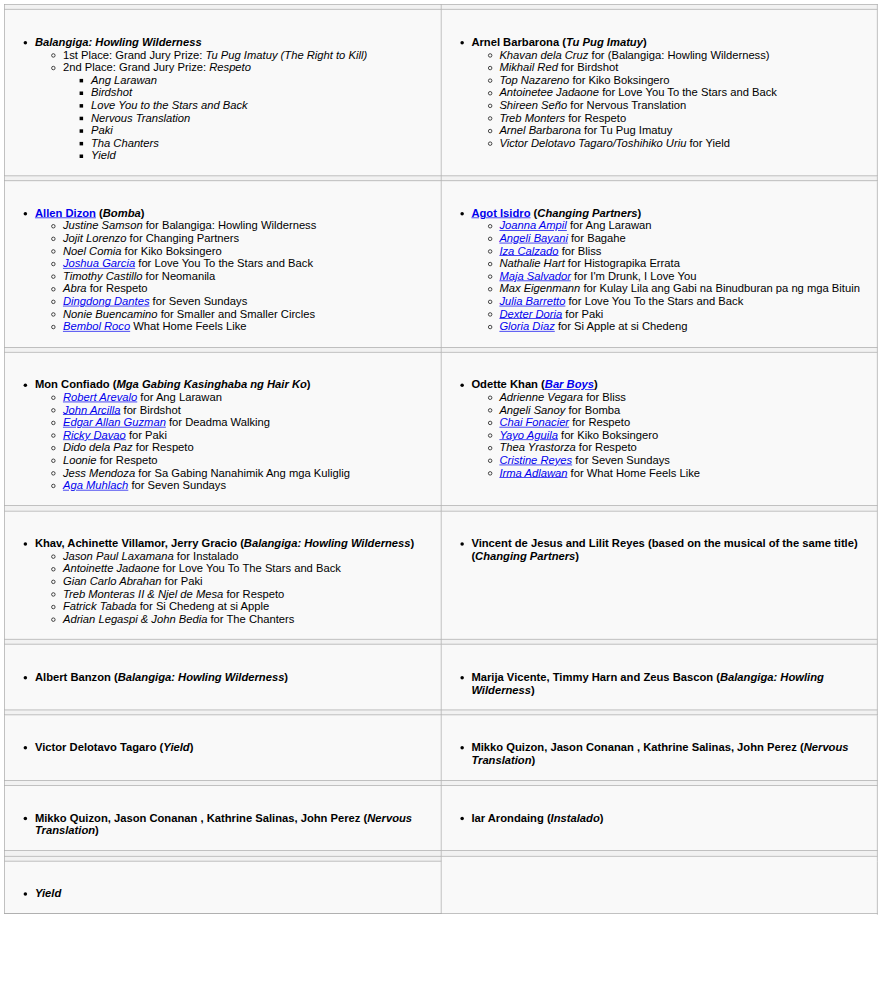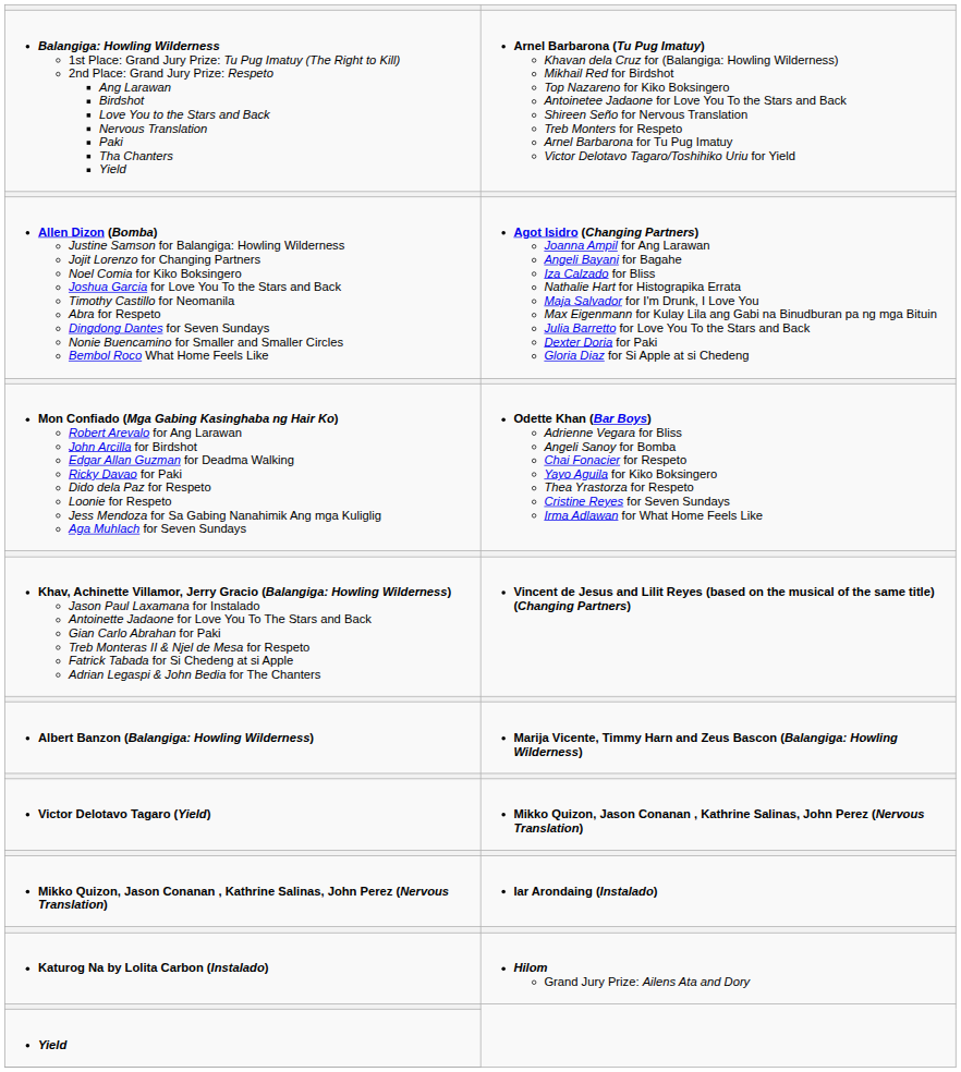+ row: Katurog Na by Lolita Carbon (Instalado) | Hilom Grand Jury Prize: Ailens Ata and Dory
